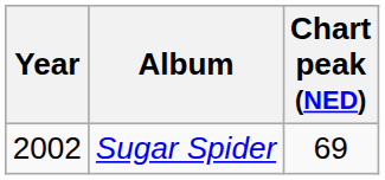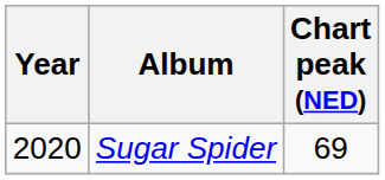Sugar Spider | Year: 2002 -> 2020
